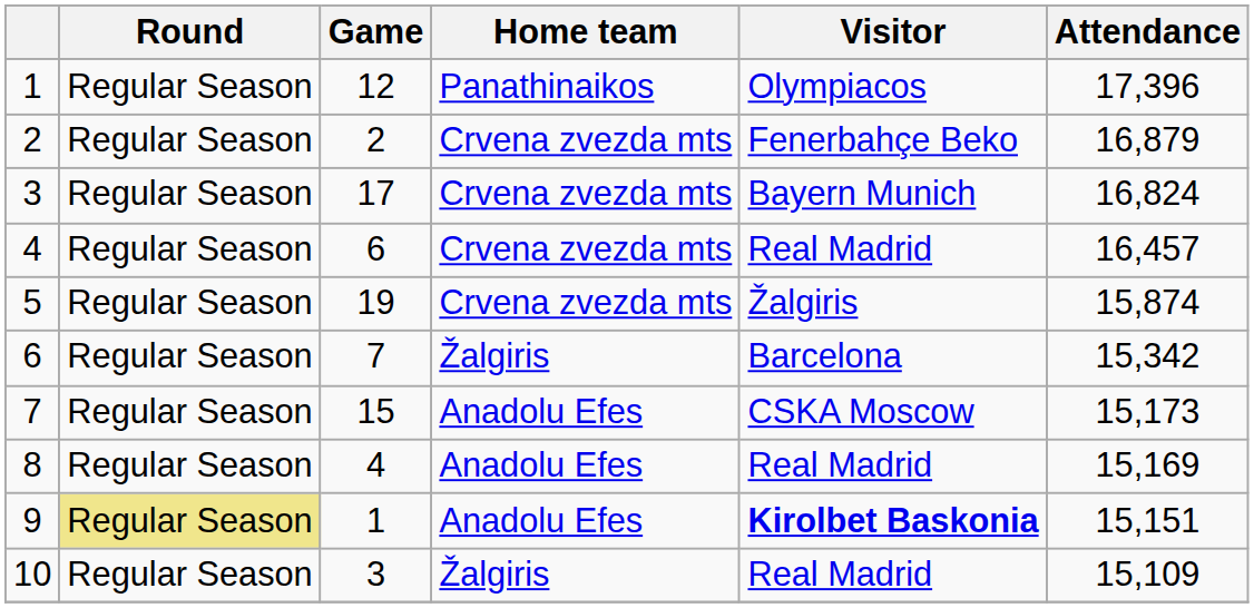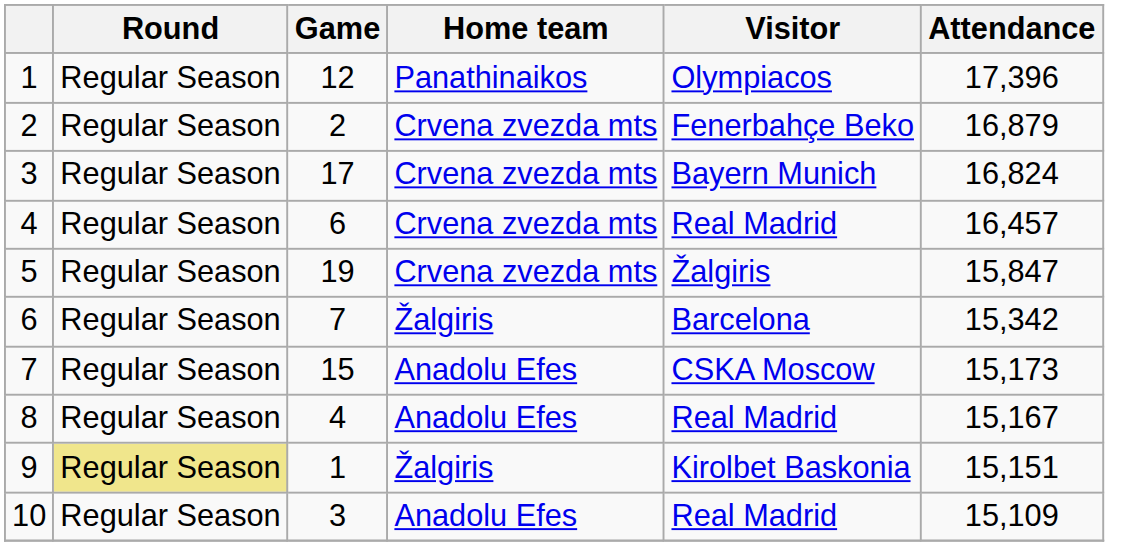5 | Attendance: 15,874 -> 15,847
8 | Attendance: 15,169 -> 15,167
9 | Home team: Anadolu Efes -> Žalgiris
9 | Visitor: bold -> normal
10 | Home team: Žalgiris -> Anadolu Efes
